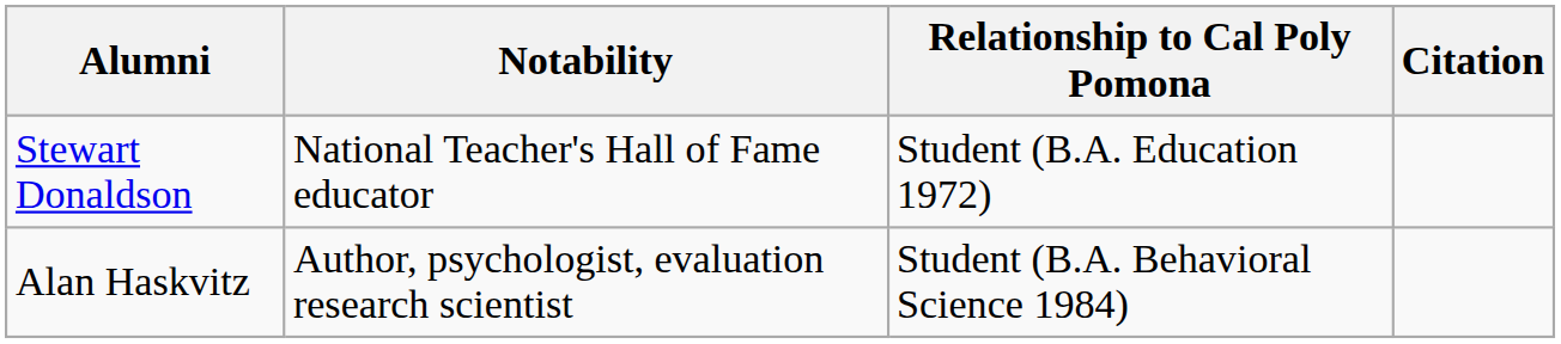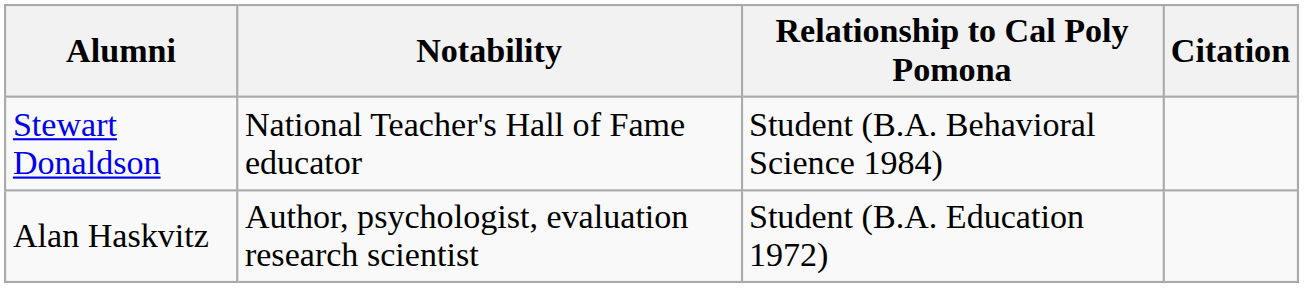Stewart Donaldson | Relationship to Cal Poly Pomona: Student (B.A. Education 1972) -> Student (B.A. Behavioral Science 1984)
Alan Haskvitz | Relationship to Cal Poly Pomona: Student (B.A. Behavioral Science 1984) -> Student (B.A. Education 1972)
